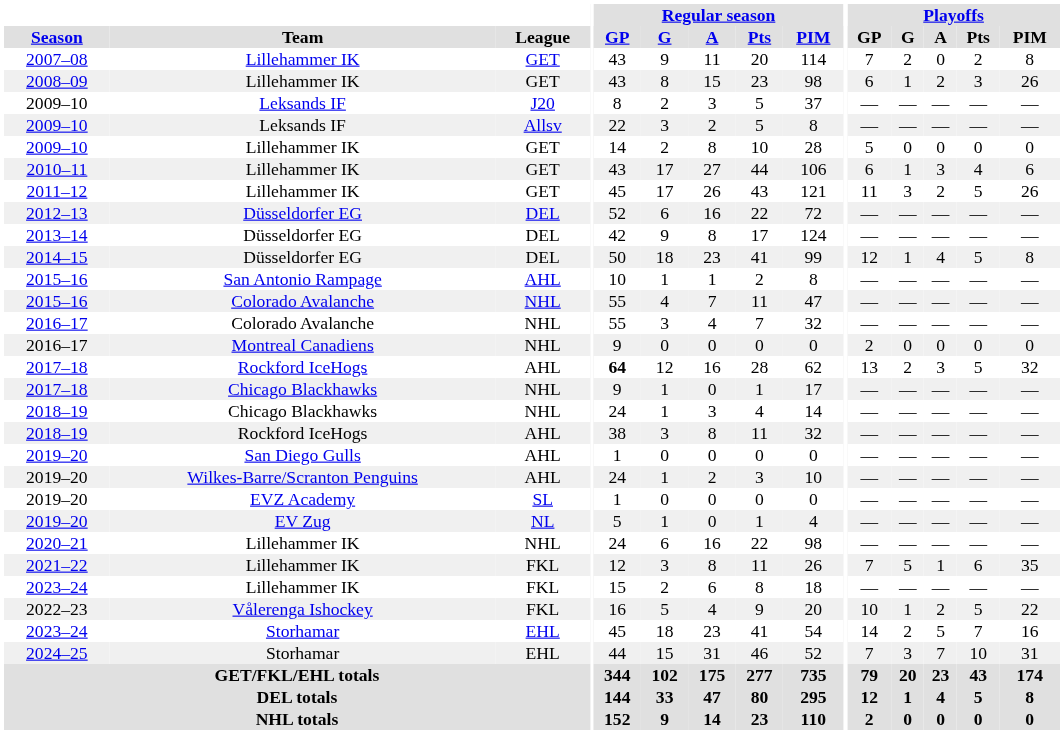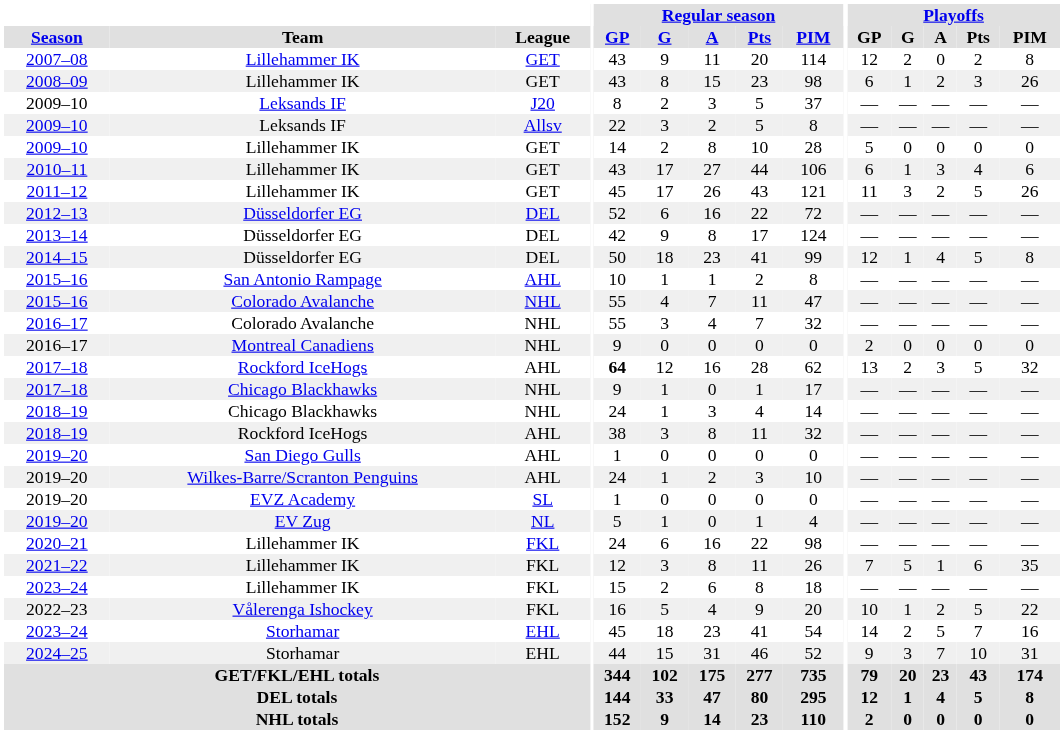2007–08 | Playoffs / GP: 7 -> 12
2020–21 | League: NHL -> FKL
2024–25 | Playoffs / GP: 7 -> 9
